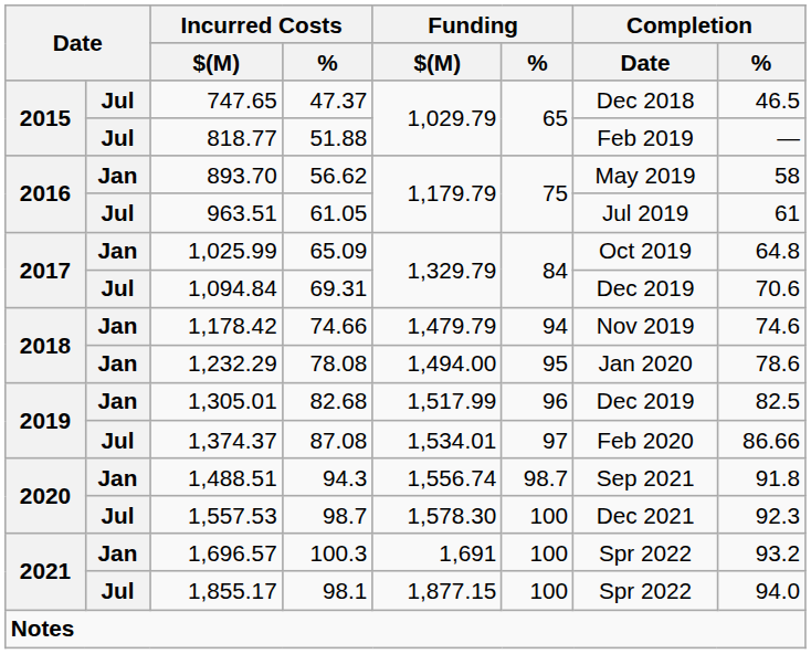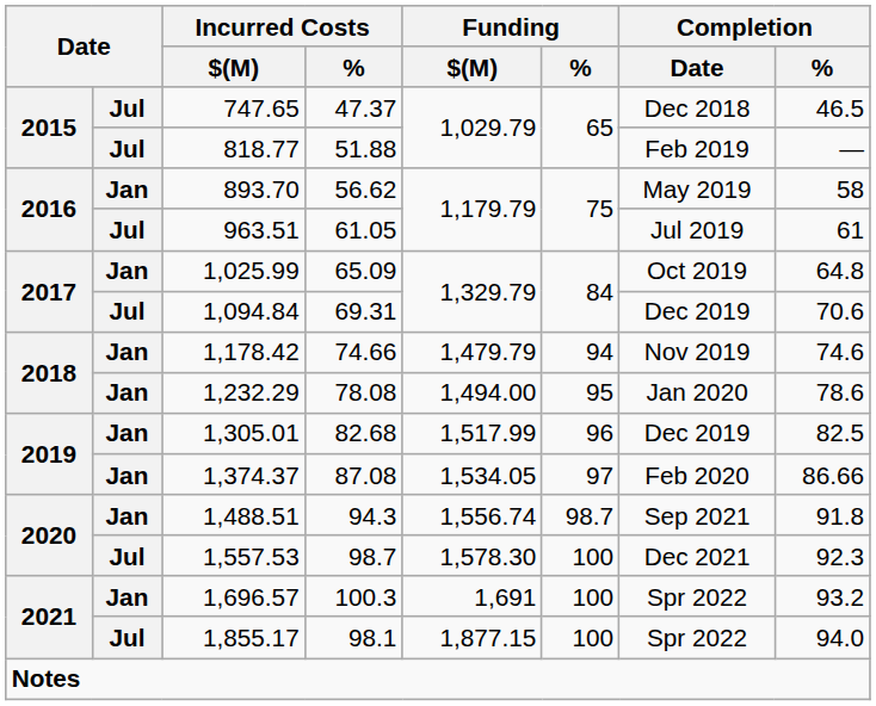1,374.37 | column 2: Jul -> Jan
1,374.37 | Funding / $(M): 1,534.01 -> 1,534.05
